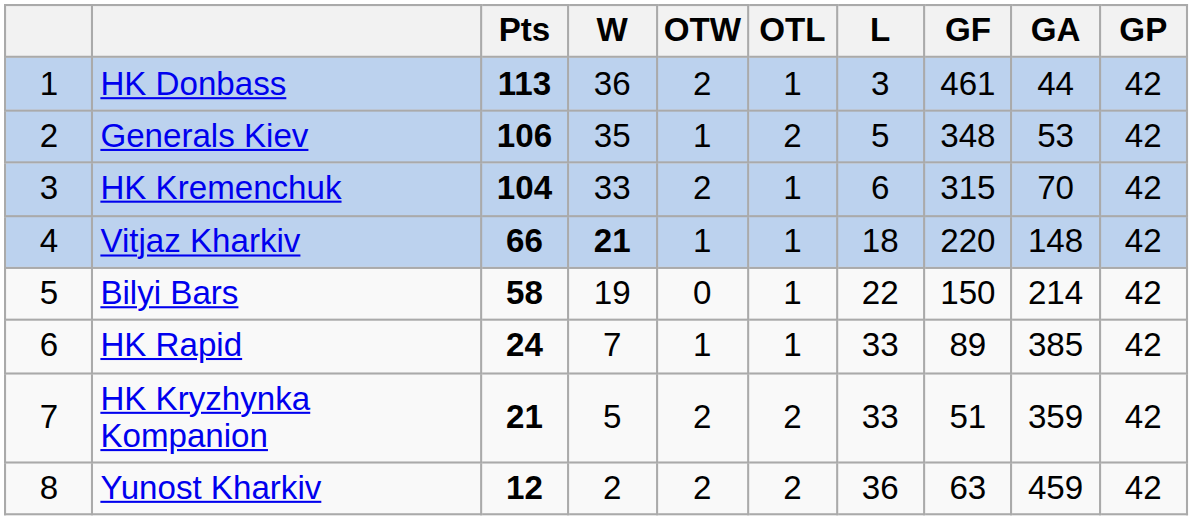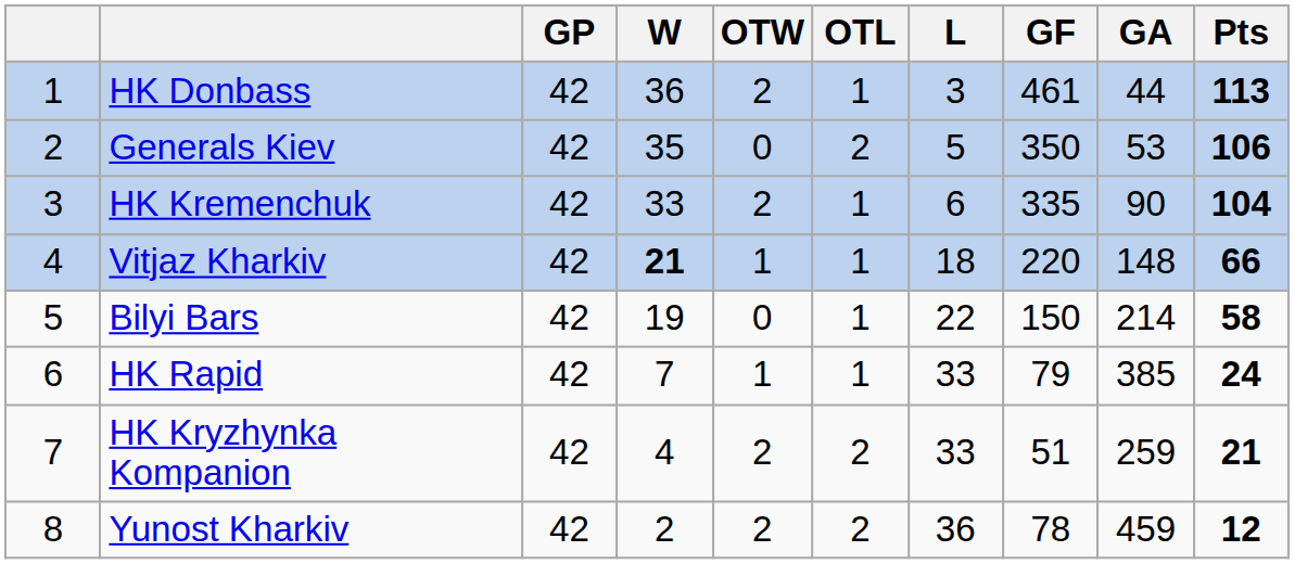columns swapped: GP <-> Pts
Generals Kiev | OTW: 1 -> 0
Generals Kiev | GF: 348 -> 350
HK Kremenchuk | GF: 315 -> 335
HK Kremenchuk | GA: 70 -> 90
HK Rapid | GF: 89 -> 79
HK Kryzhynka Kompanion | W: 5 -> 4
HK Kryzhynka Kompanion | GA: 359 -> 259
Yunost Kharkiv | GF: 63 -> 78
